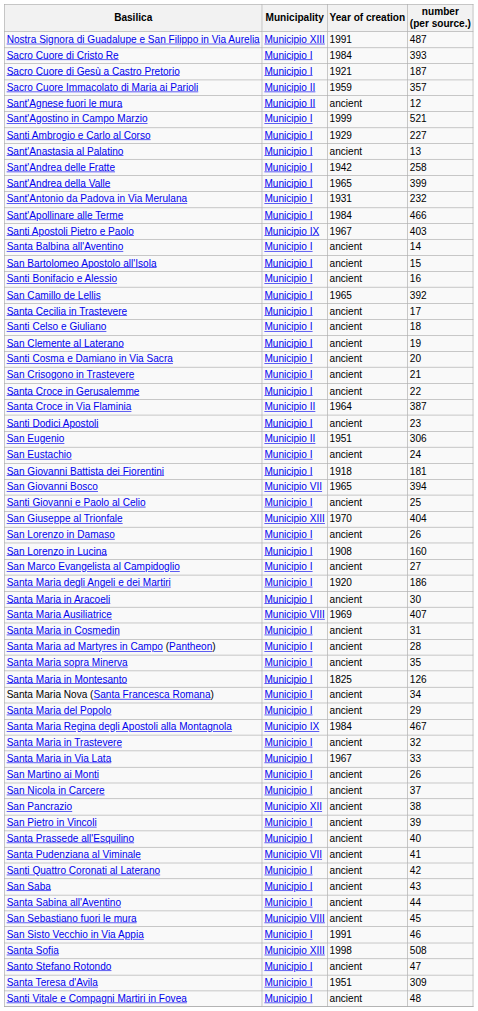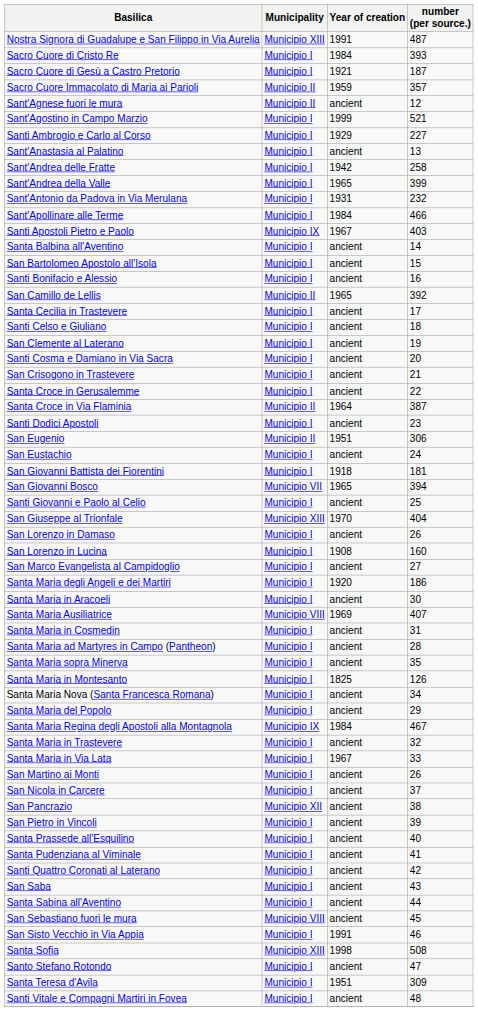San Camillo de Lellis | Municipality: Municipio I -> Municipio II
Santa Pudenziana al Viminale | Municipality: Municipio VII -> Municipio I
